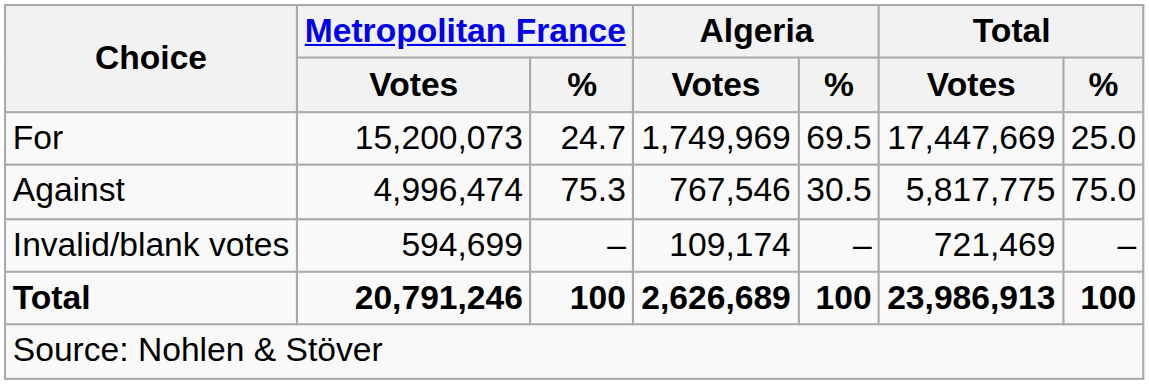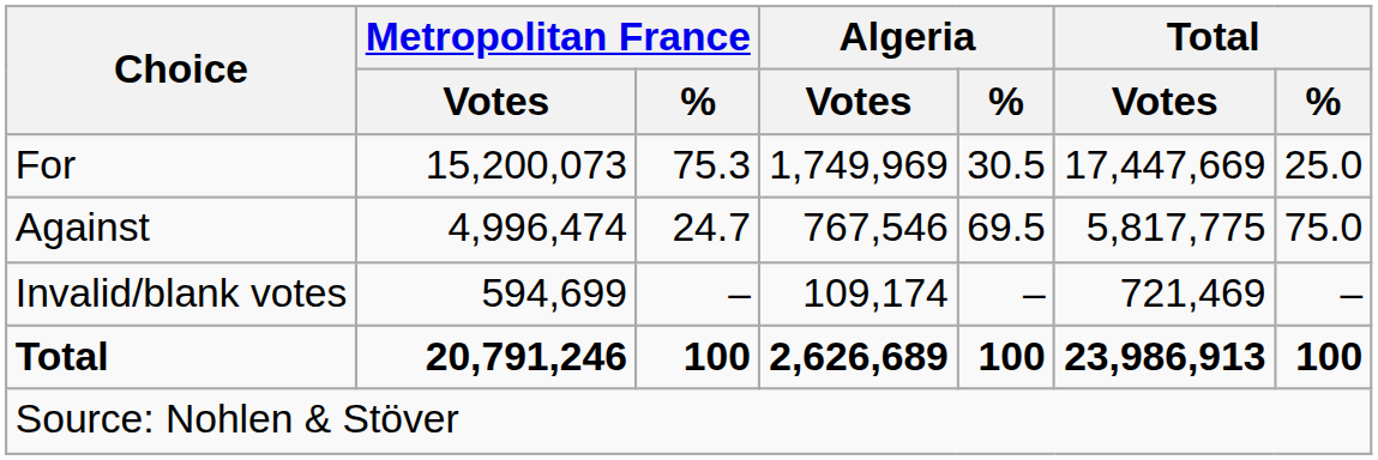For | Metropolitan France / %: 24.7 -> 75.3
For | Algeria / %: 69.5 -> 30.5
Against | Metropolitan France / %: 75.3 -> 24.7
Against | Algeria / %: 30.5 -> 69.5
